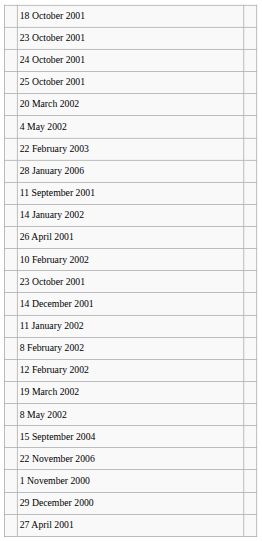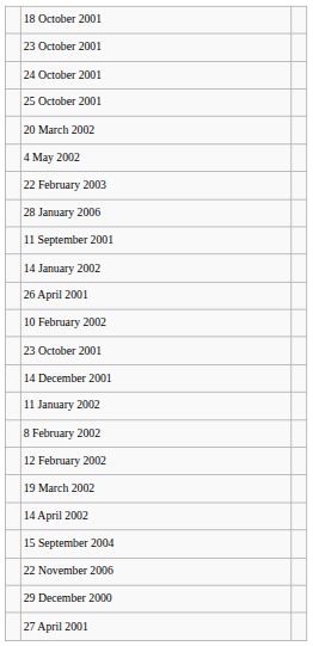+ row: 14 April 2002
- row: 8 May 2002
- row: 1 November 2000
